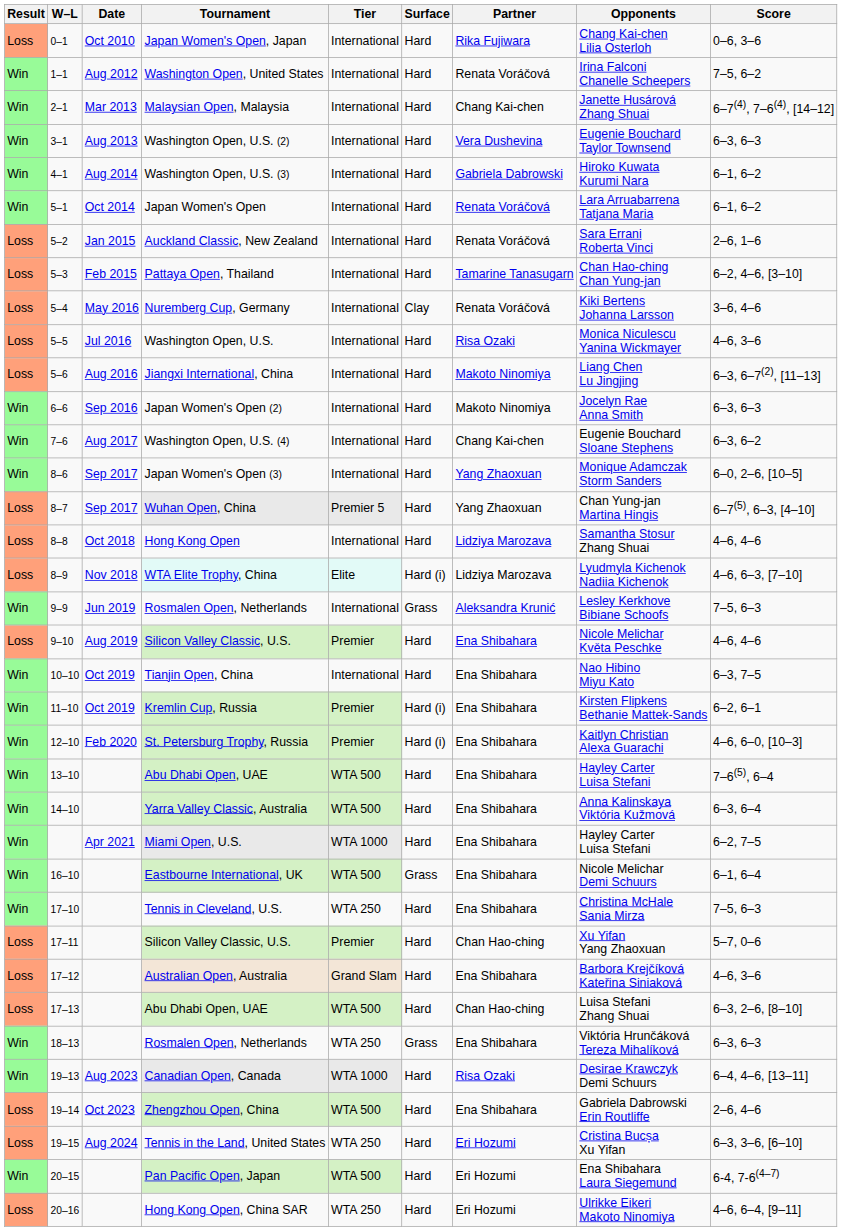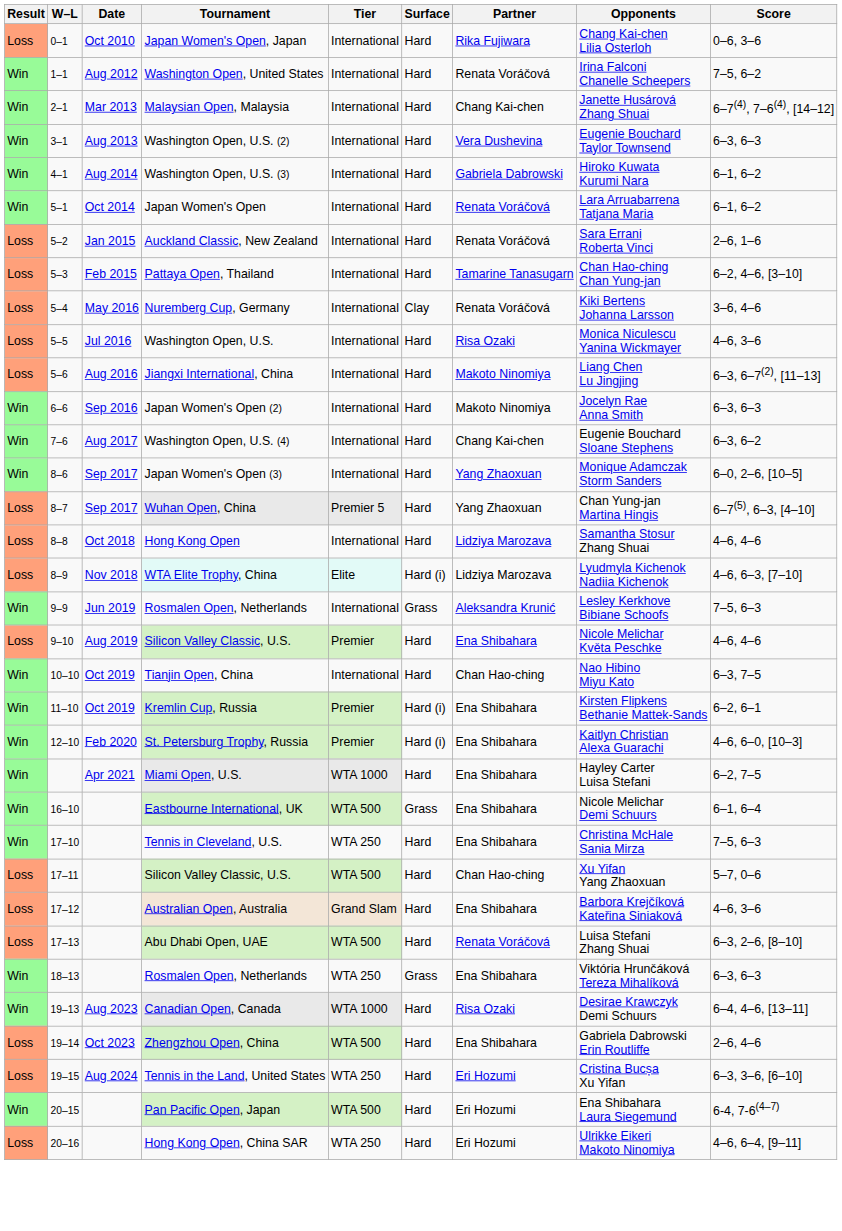Tianjin Open, China | Partner: Ena Shibahara -> Chan Hao-ching
- row: Win | 13–10 | Abu Dhabi Open, UAE | WTA 500 | Hard | Ena Shibahara | Hayley Carter Luisa Stefani | 7–6(5), 6–4
- row: Win | 14–10 | Yarra Valley Classic, Australia | WTA 500 | Hard | Ena Shibahara | Anna Kalinskaya Viktória Kužmová | 6–3, 6–4
17–11 / Silicon Valley Classic, U.S. | Tier: Premier -> WTA 500
17–13 / Abu Dhabi Open, UAE | Partner: Chan Hao-ching -> Renata Voráčová
